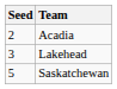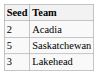rows swapped: Lakehead <-> Saskatchewan
